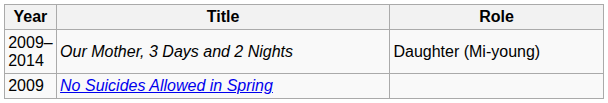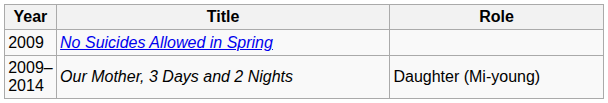rows swapped: Our Mother, 3 Days and 2 Nights <-> No Suicides Allowed in Spring
